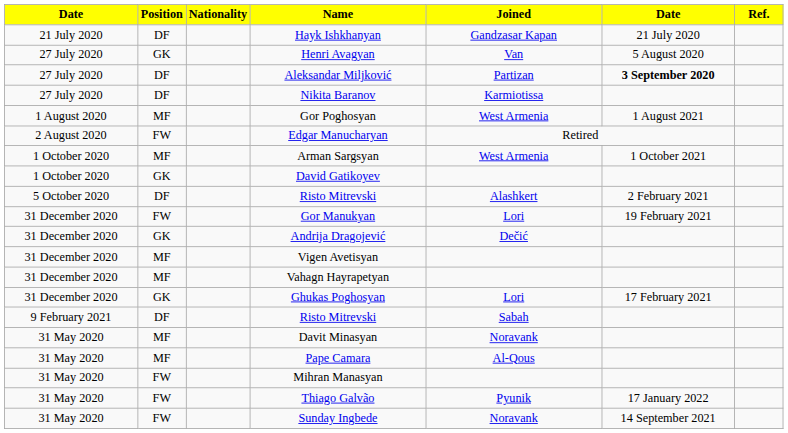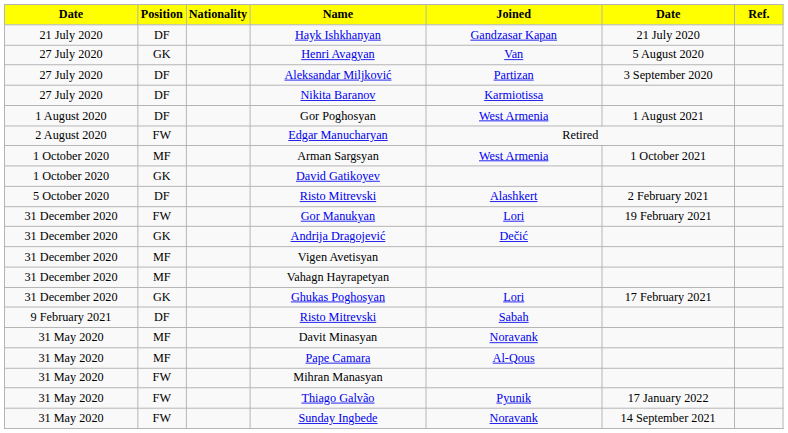Aleksandar Miljković | column 6: bold -> normal
Gor Poghosyan | Position: MF -> DF
